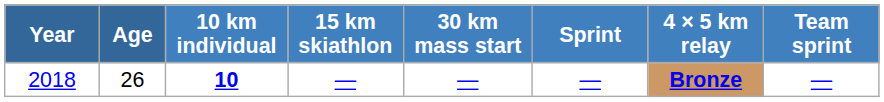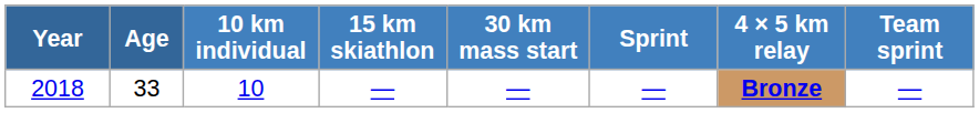2018 | Age: 26 -> 33
2018 | 10 km individual: bold -> normal
